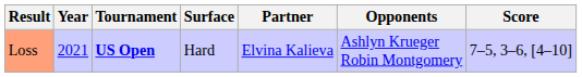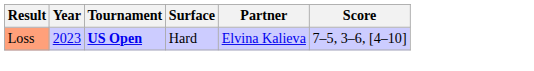- column: Opponents | Ashlyn Krueger Robin Montgomery
Loss | Year: 2021 -> 2023
